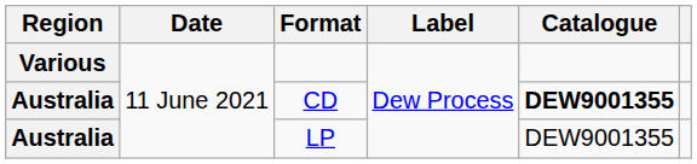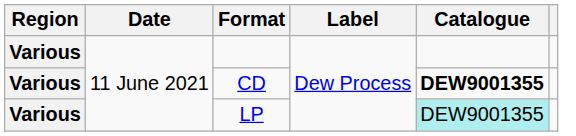CD | Region: Australia -> Various
LP | Region: Australia -> Various
LP | Catalogue: no background -> paleturquoise background
